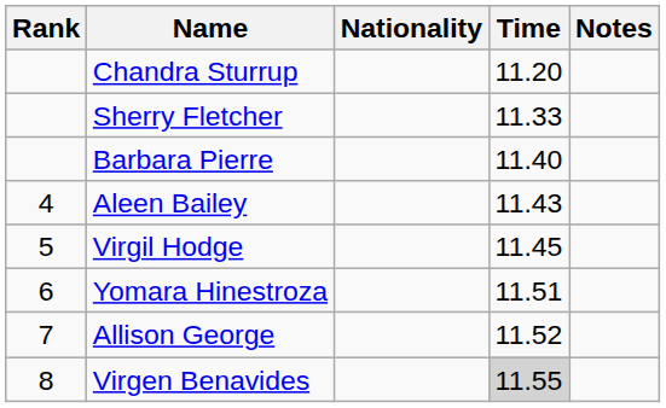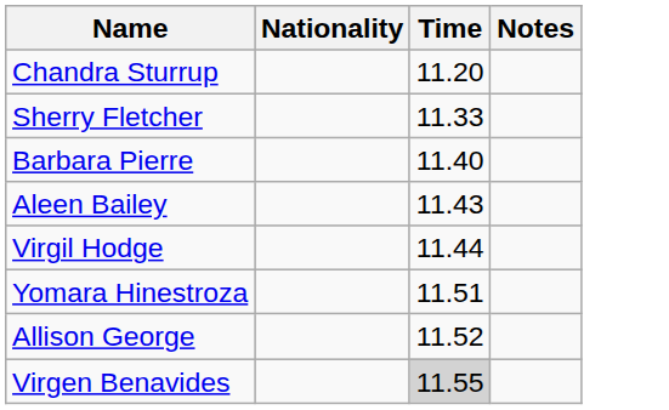- column: Rank | 4 | 5 | 6 | 7 | 8
Virgil Hodge | Time: 11.45 -> 11.44
